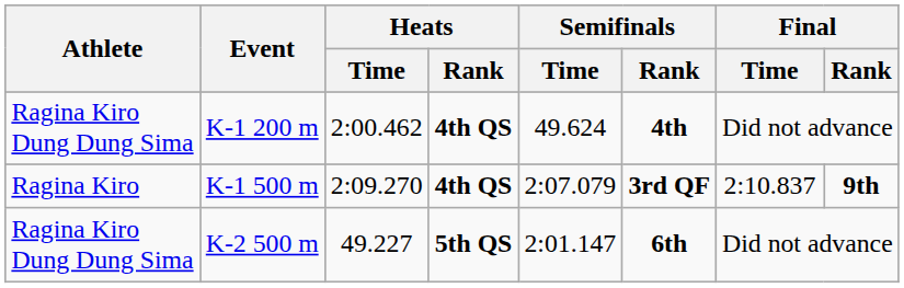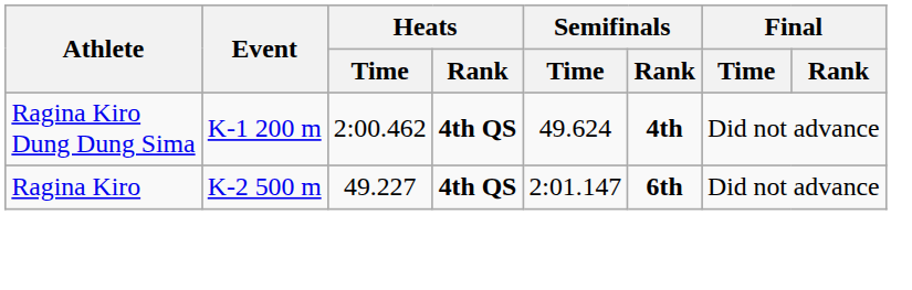- row: Ragina Kiro | K-1 500 m | 2:09.270 | 4th QS | 2:07.079 | 3rd QF | 2:10.837 | 9th
K-2 500 m | Athlete: Ragina Kiro Dung Dung Sima -> Ragina Kiro
K-2 500 m | Heats / Rank: 5th QS -> 4th QS
